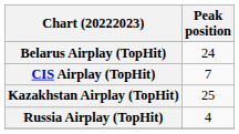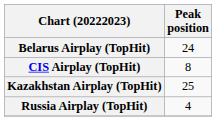CIS Airplay (TopHit) | Peak position: 7 -> 8
